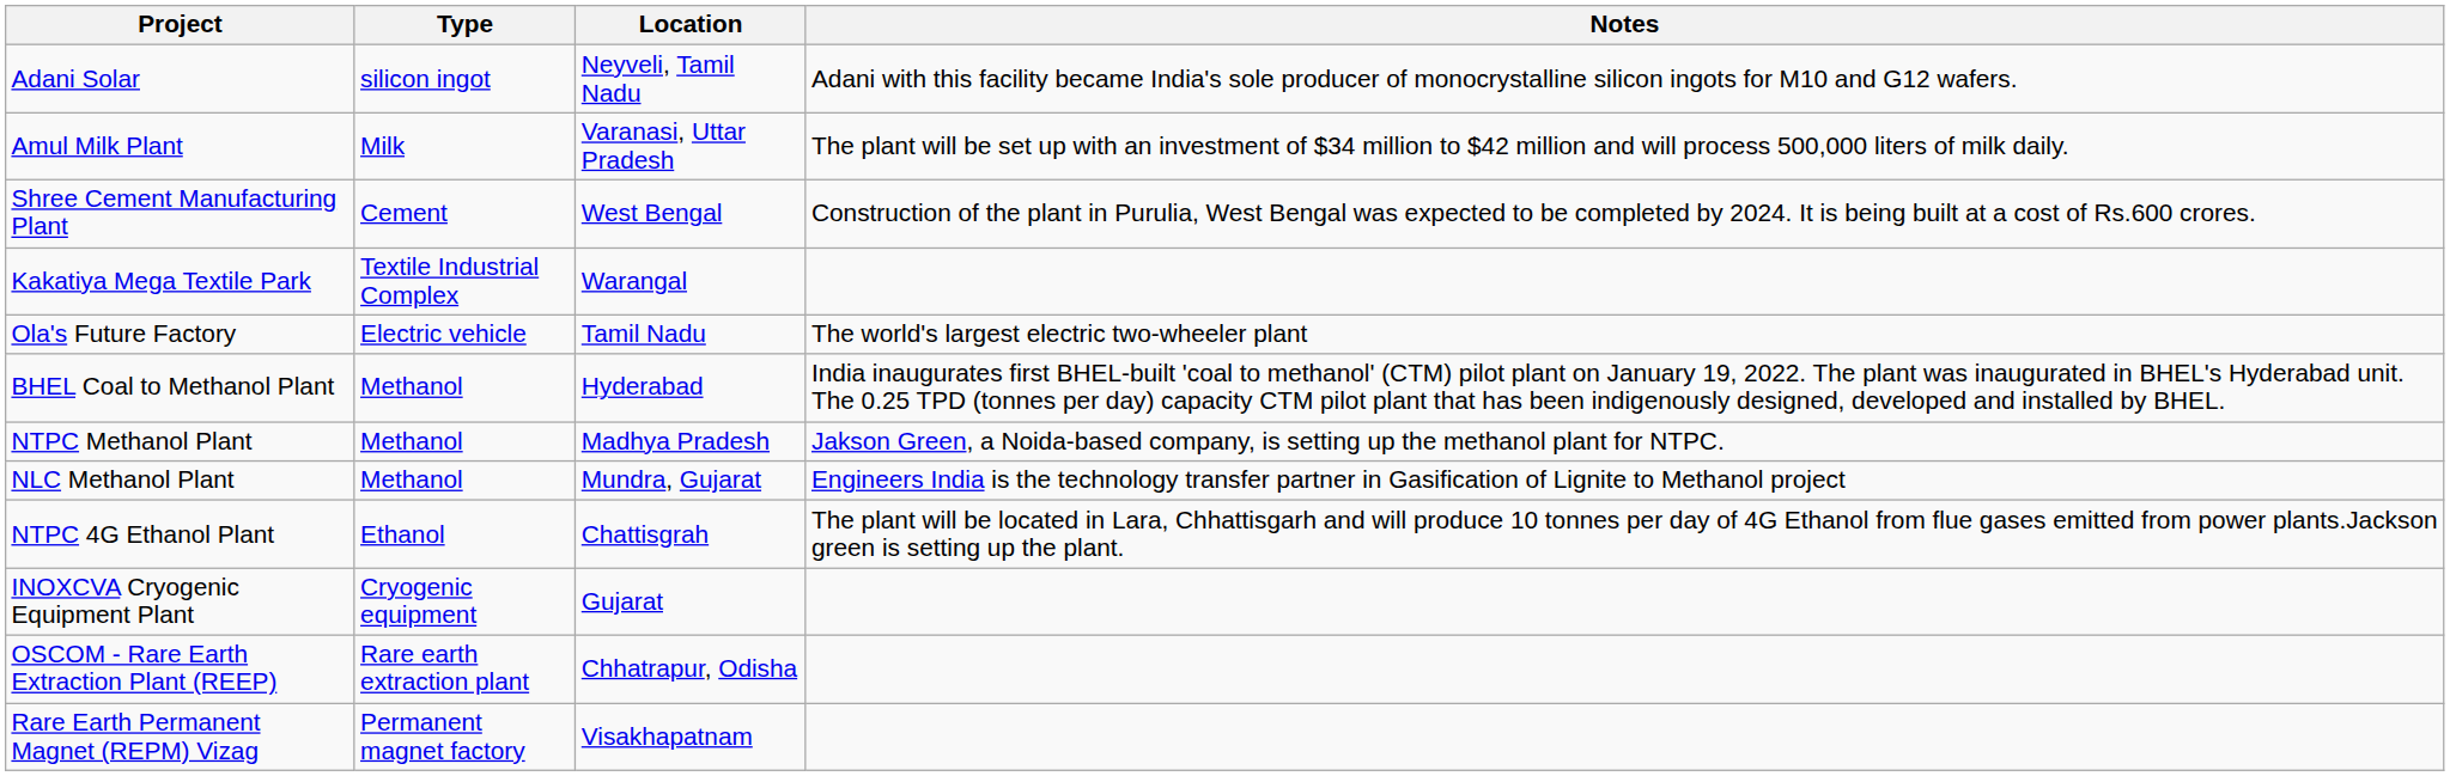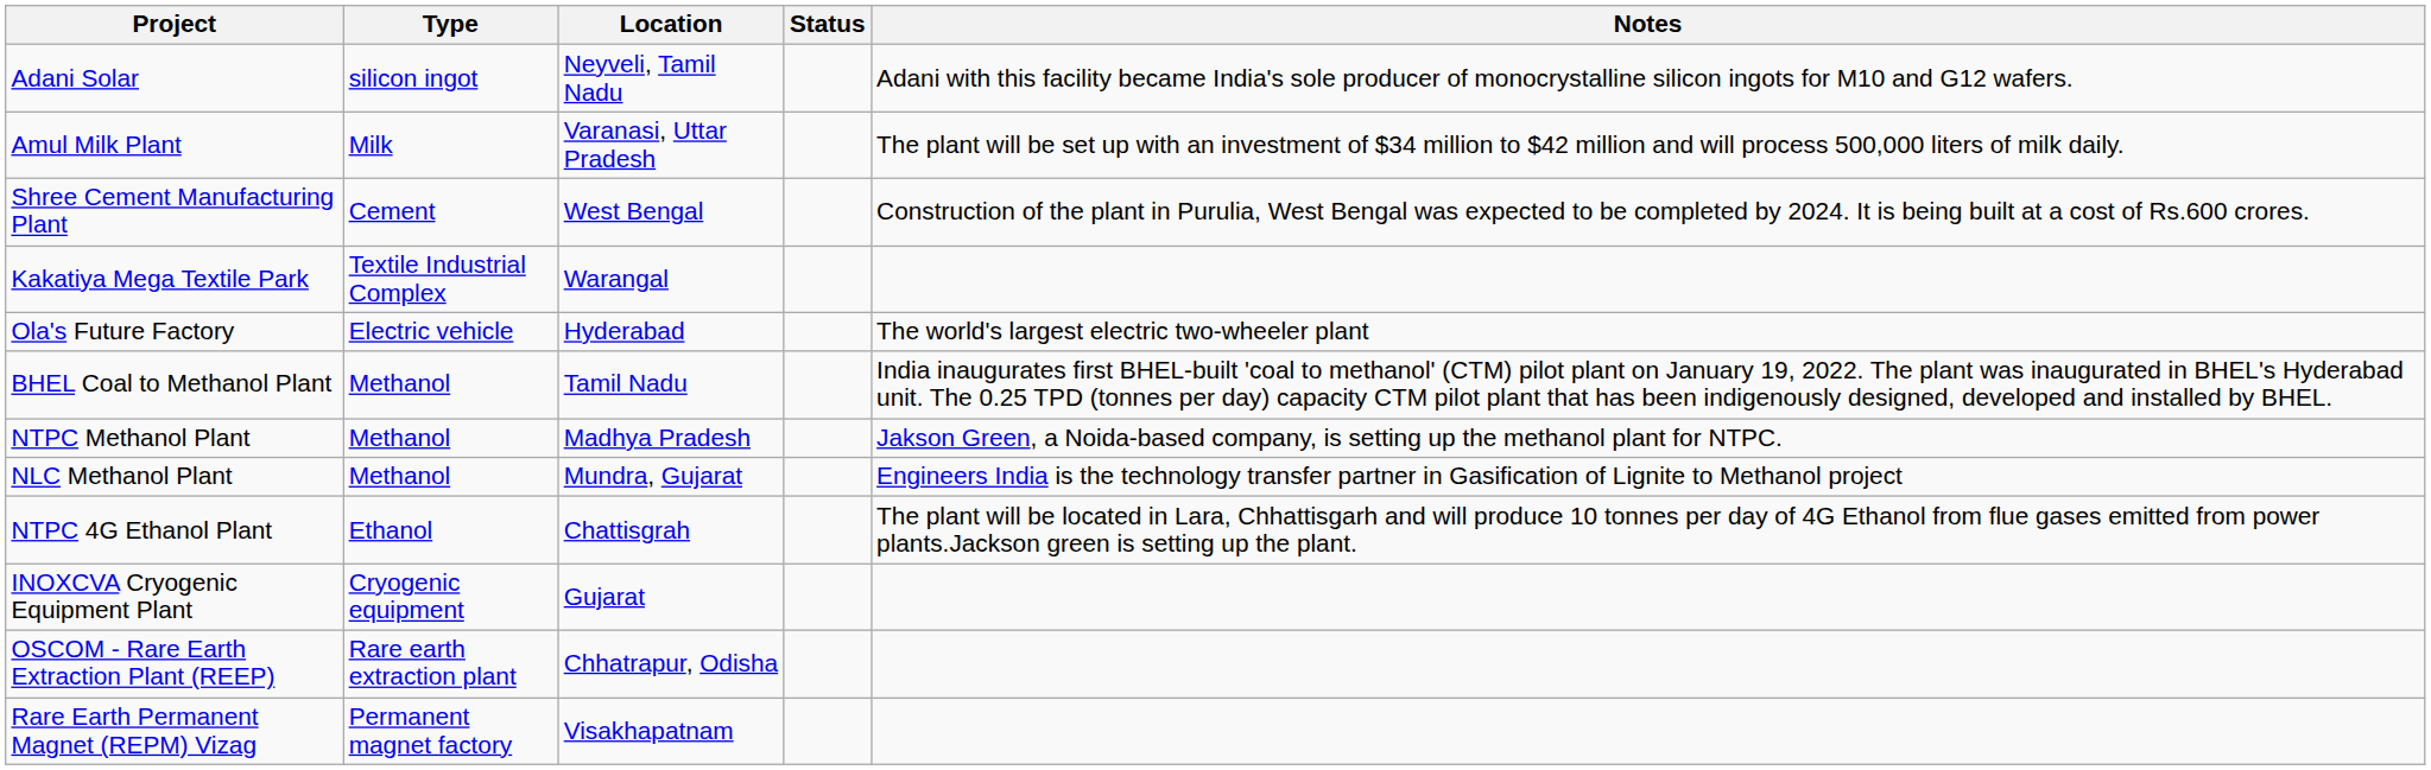+ column: Status
Ola's Future Factory | Location: Tamil Nadu -> Hyderabad
BHEL Coal to Methanol Plant | Location: Hyderabad -> Tamil Nadu
